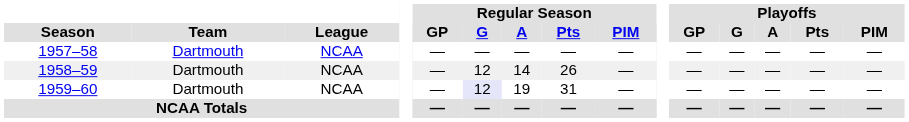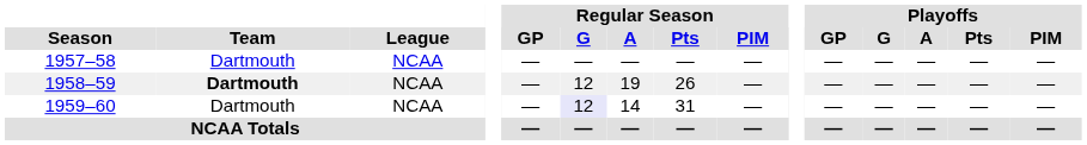1958–59 | Team: normal -> bold
1958–59 | Regular Season / A: 14 -> 19
1959–60 | Regular Season / A: 19 -> 14
